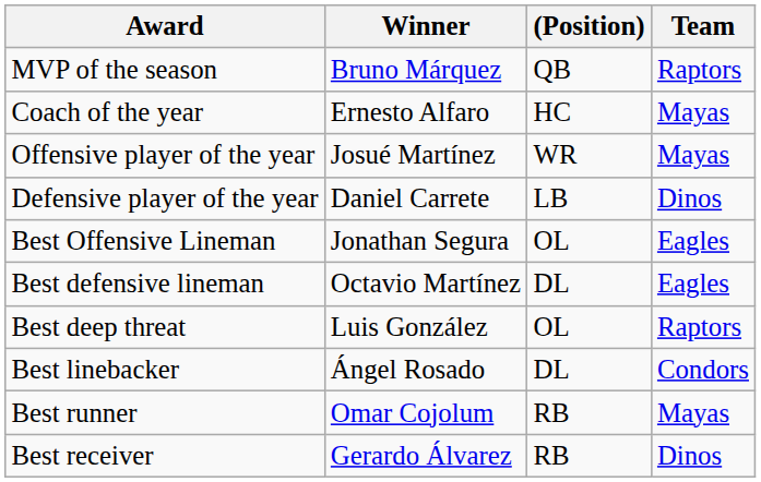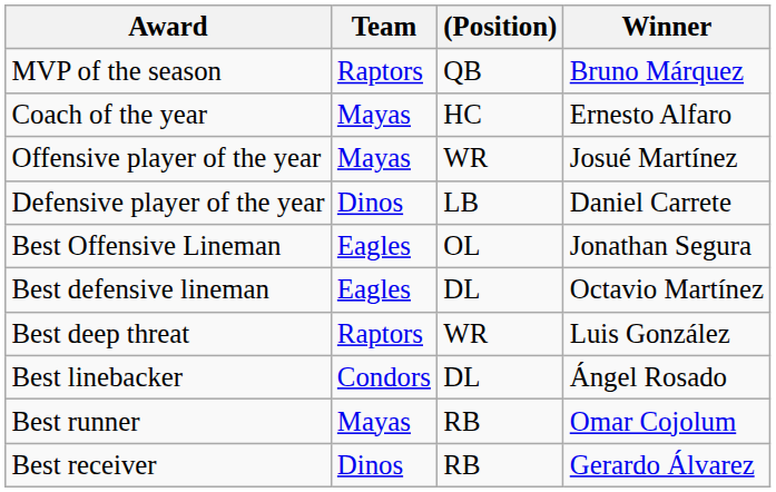columns swapped: Winner <-> Team
Best deep threat | (Position): OL -> WR
